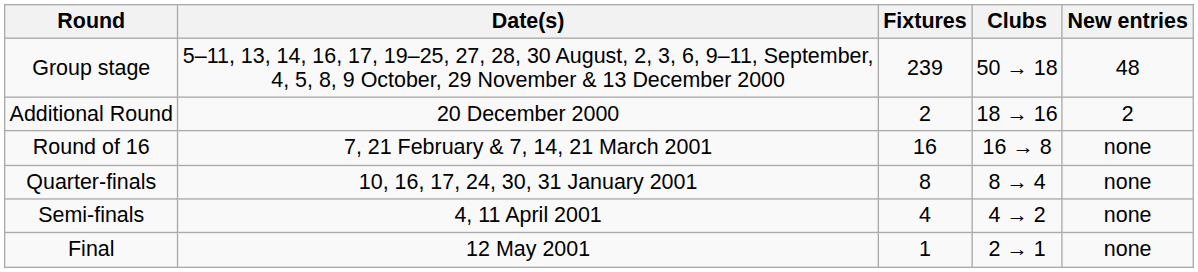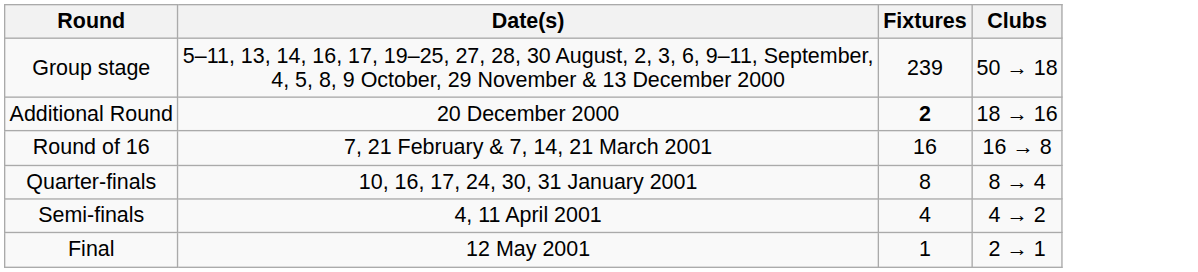- column: New entries | 48 | 2 | none | none | none | none
Additional Round | Fixtures: normal -> bold
